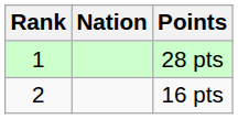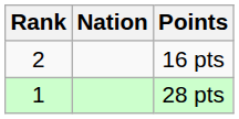rows swapped: 28 pts <-> 16 pts
